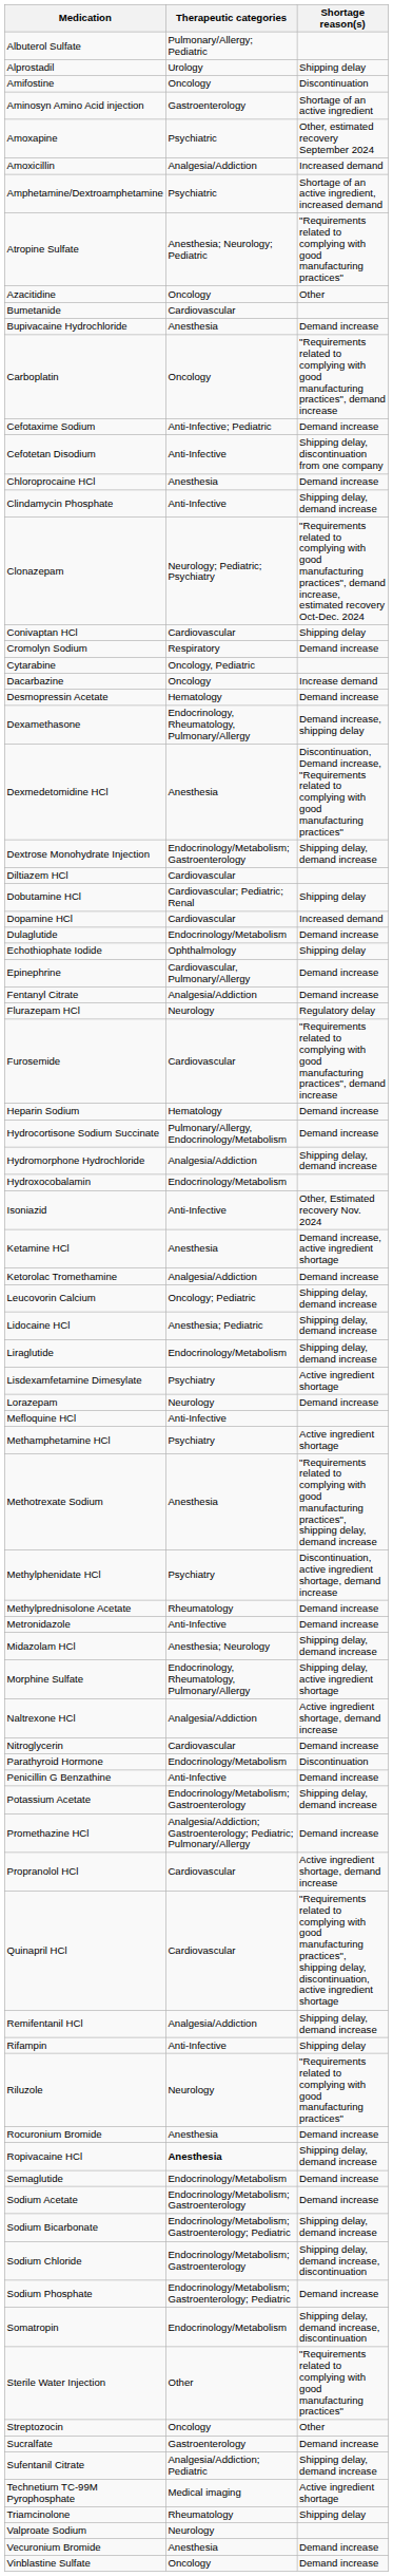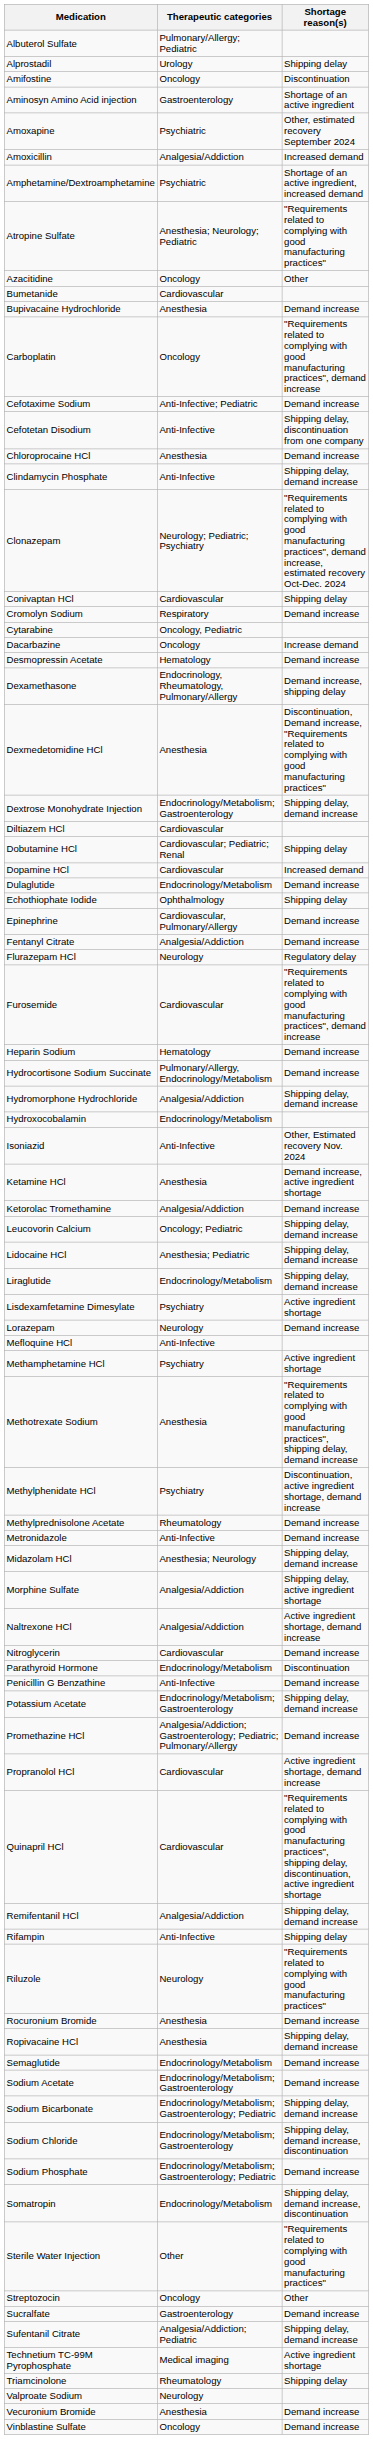Morphine Sulfate | Therapeutic categories: Endocrinology, Rheumatology, Pulmonary/Allergy -> Analgesia/Addiction
Ropivacaine HCl | Therapeutic categories: bold -> normal
